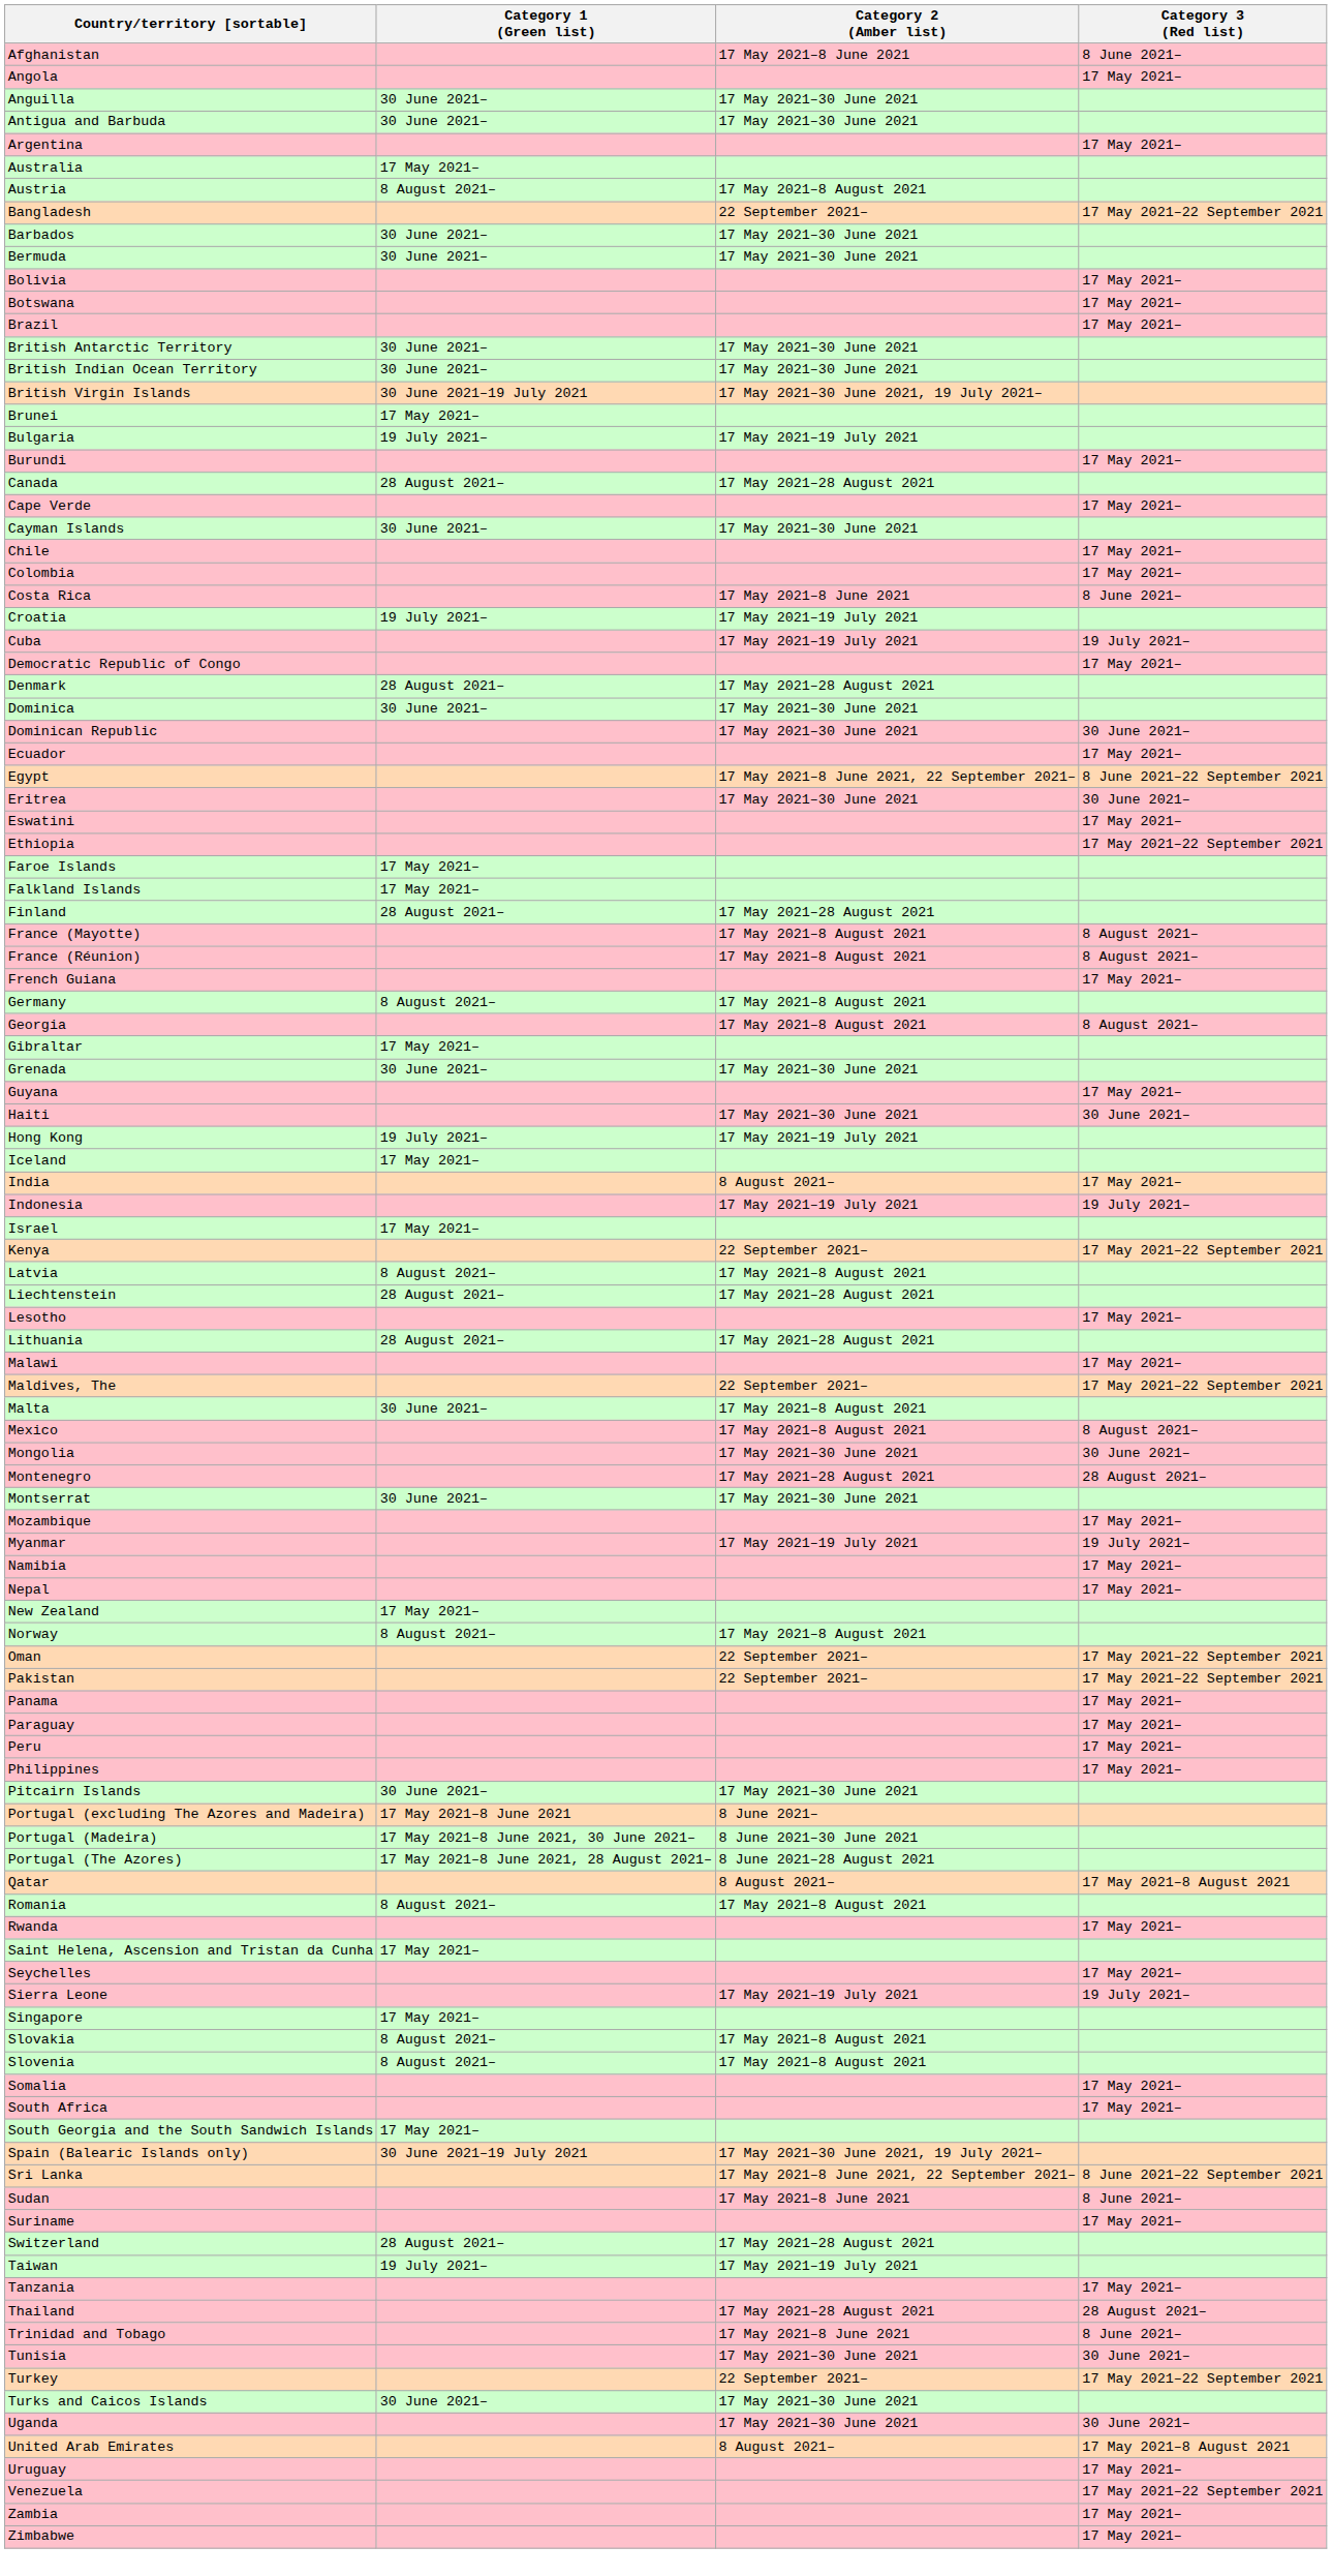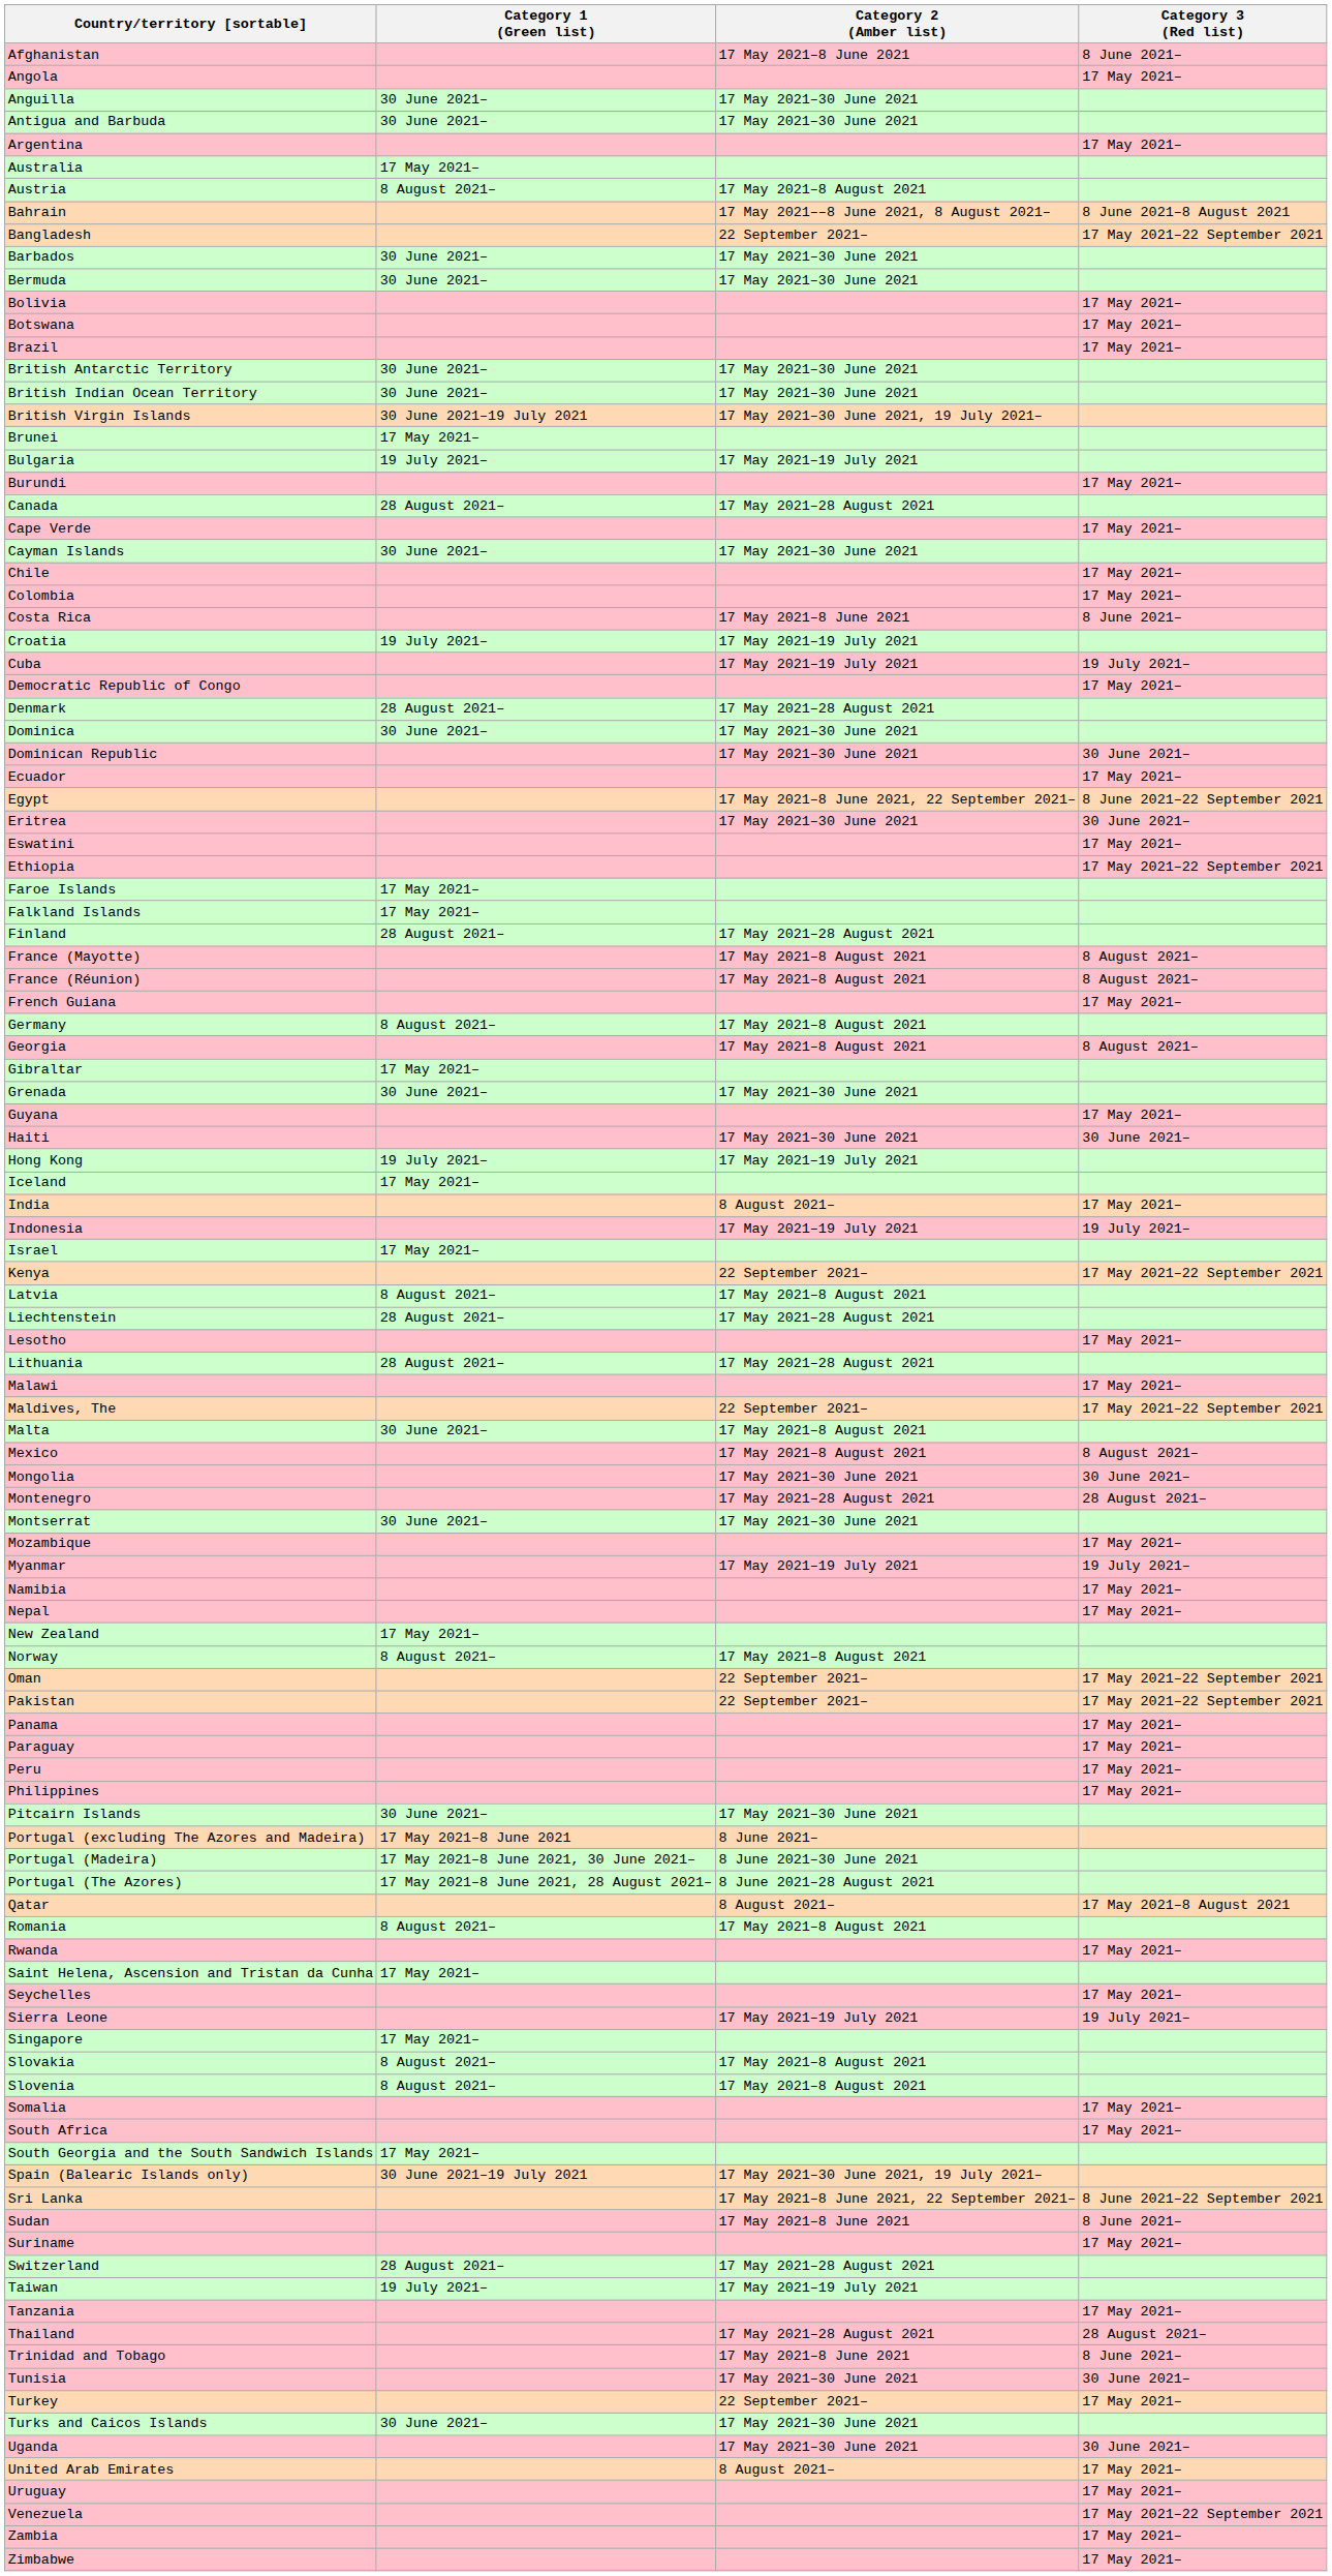+ row: Bahrain | 17 May 2021––8 June 2021, 8 August 2021– | 8 June 2021–8 August 2021
Turkey | Category 3 (Red list): 17 May 2021–22 September 2021 -> 17 May 2021–
United Arab Emirates | Category 3 (Red list): 17 May 2021–8 August 2021 -> 17 May 2021–
